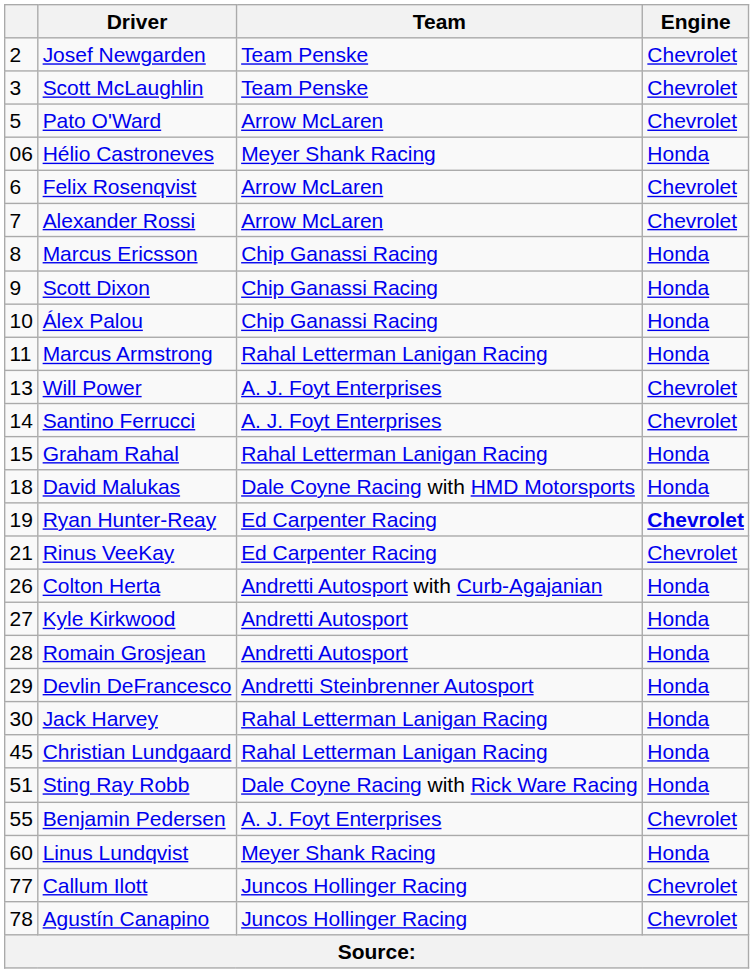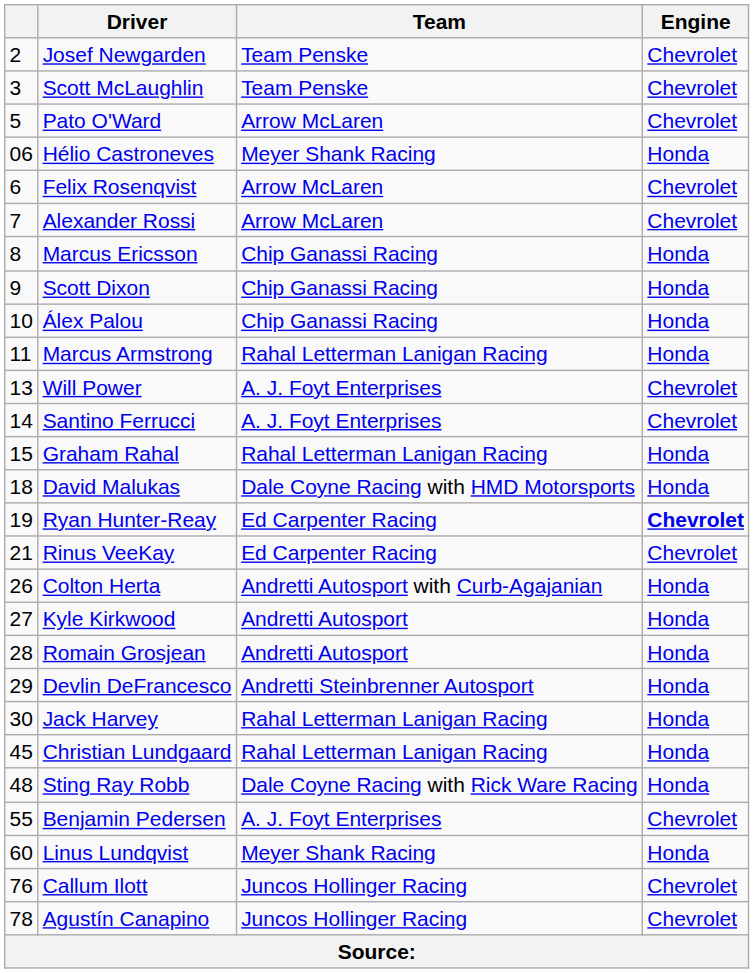Sting Ray Robb | column 1: 51 -> 48
Callum Ilott | column 1: 77 -> 76
